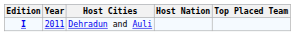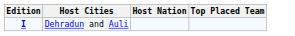- column: Year | 2011
